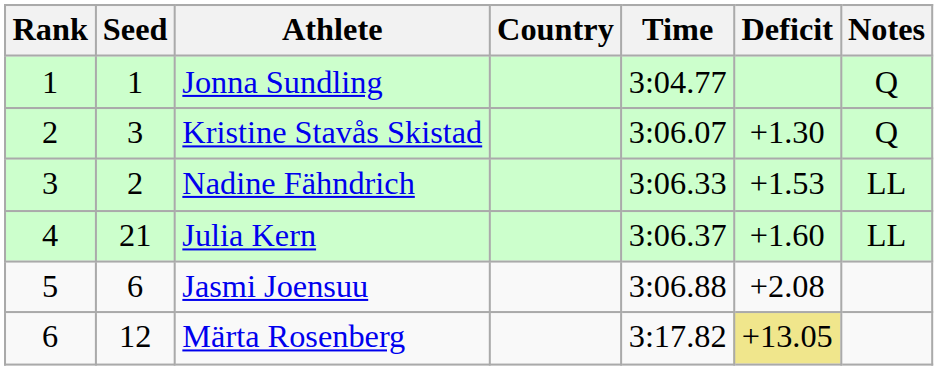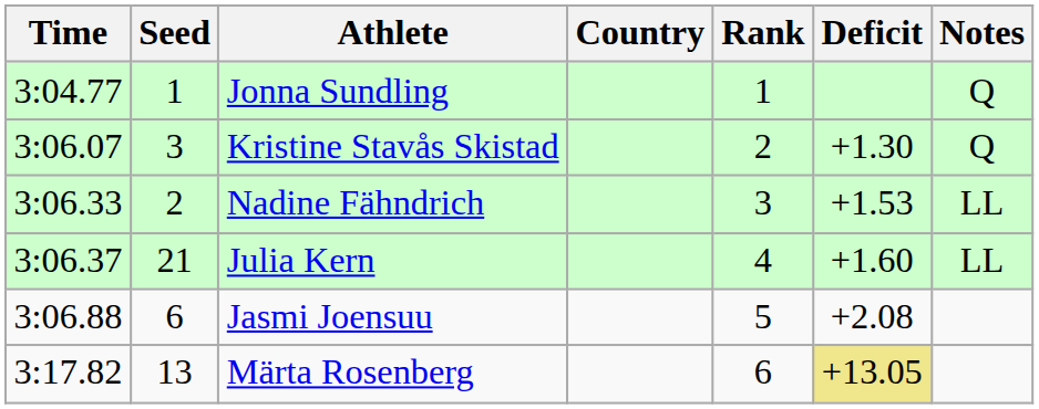columns swapped: Rank <-> Time
Märta Rosenberg | Seed: 12 -> 13
